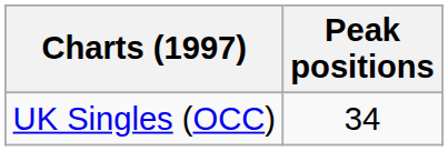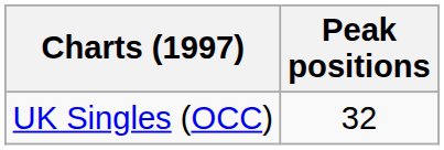UK Singles (OCC) | Peak positions: 34 -> 32
